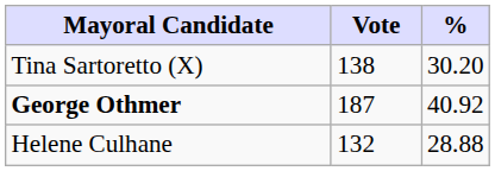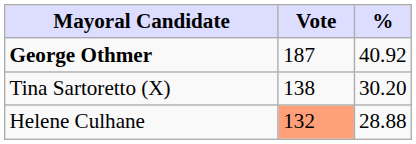rows swapped: George Othmer <-> Tina Sartoretto (X)
Helene Culhane | Vote: no background -> lightsalmon background
